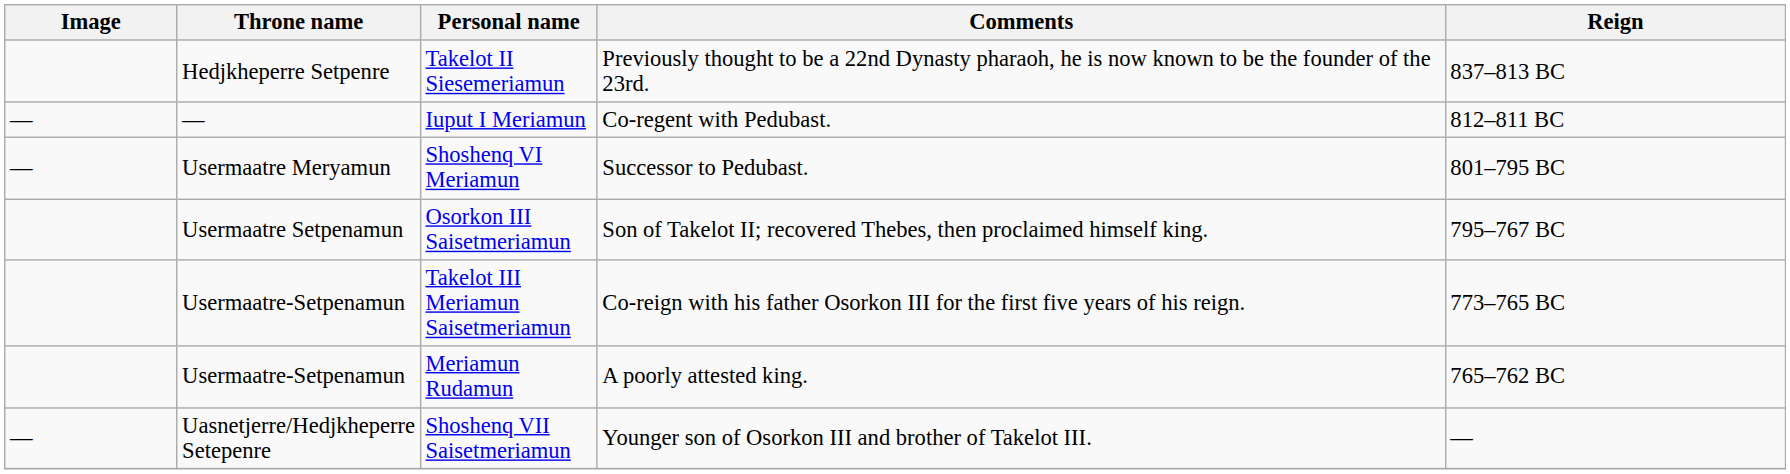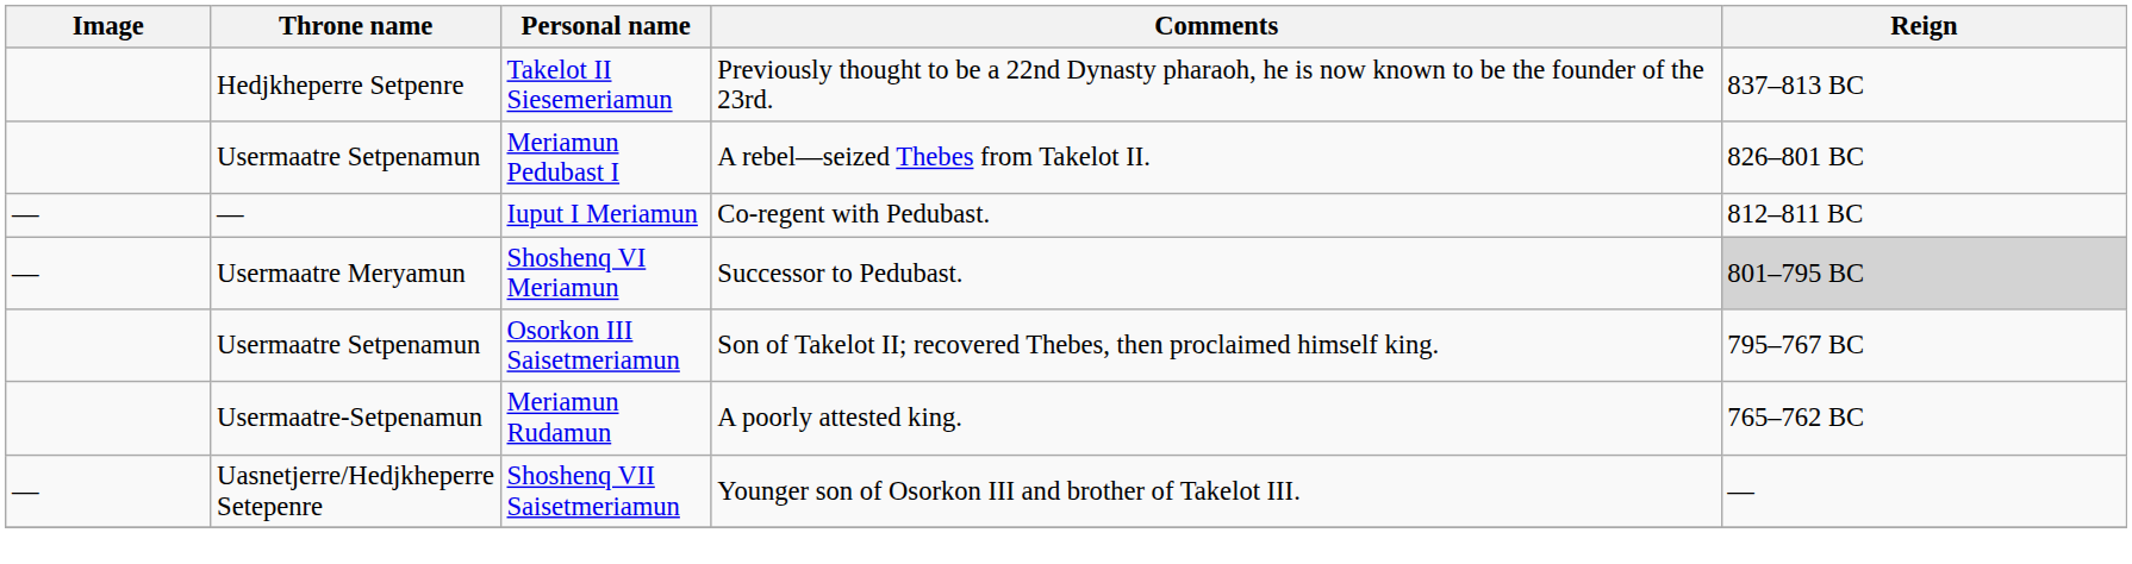+ row: Usermaatre Setpenamun | Meriamun Pedubast I | A rebel—seized Thebes from Takelot II. | 826–801 BC
Shoshenq VI Meriamun | Reign: no background -> lightgrey background
- row: Usermaatre-Setpenamun | Takelot III Meriamun Saisetmeriamun | Co-reign with his father Osorkon III for the first five years of his reign. | 773–765 BC
